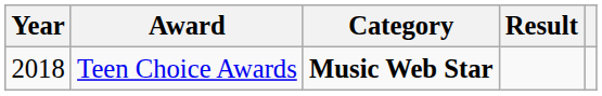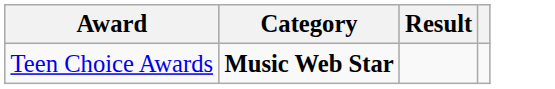- column: Year | 2018
